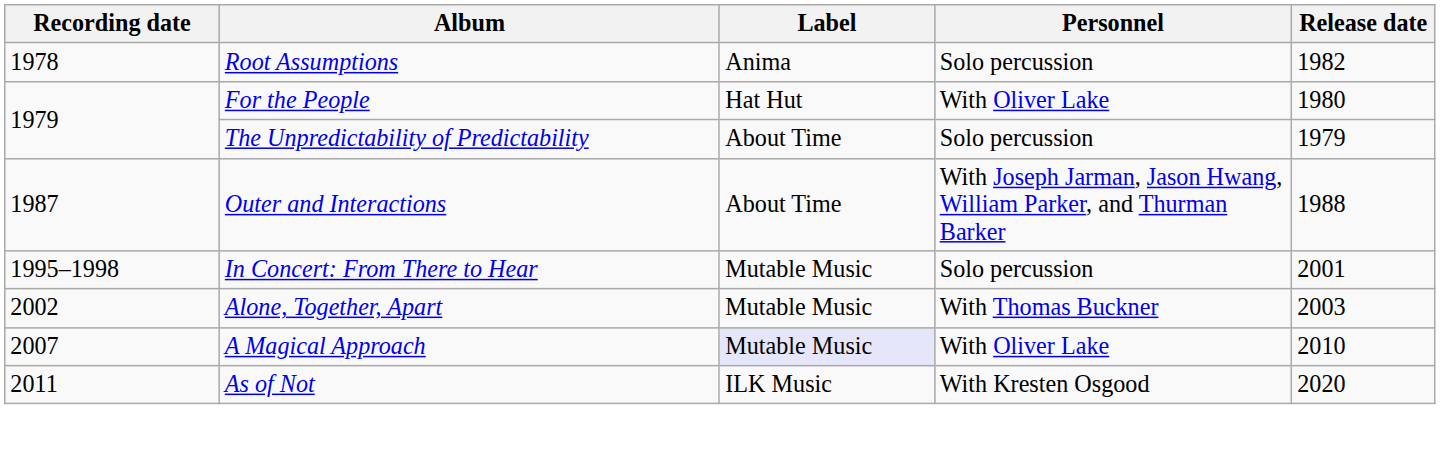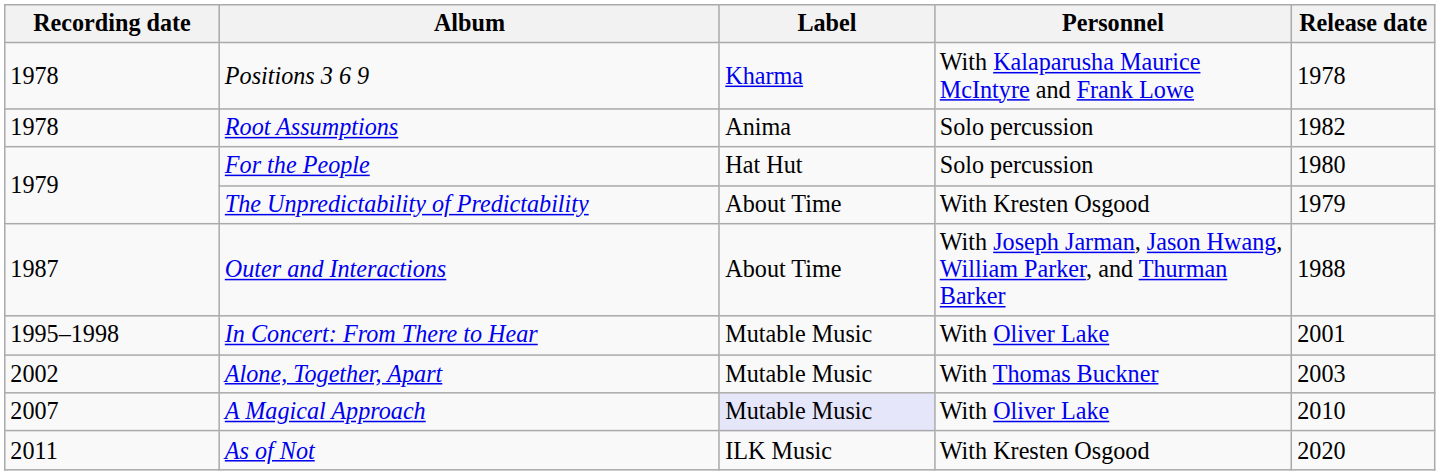+ row: 1978 | Positions 3 6 9 | Kharma | With Kalaparusha Maurice McIntyre and Frank Lowe | 1978
For the People | Personnel: With Oliver Lake -> Solo percussion
The Unpredictability of Predictability | Personnel: Solo percussion -> With Kresten Osgood
In Concert: From There to Hear | Personnel: Solo percussion -> With Oliver Lake
